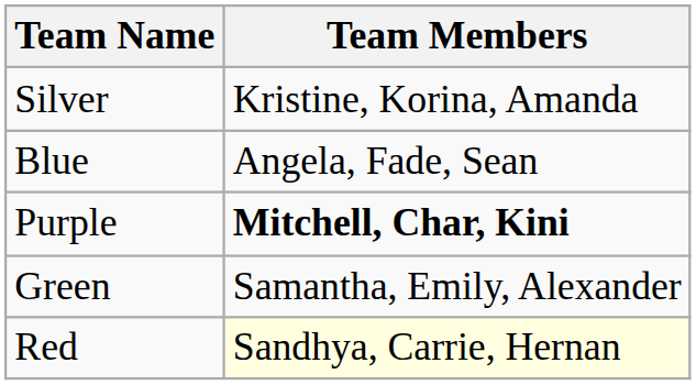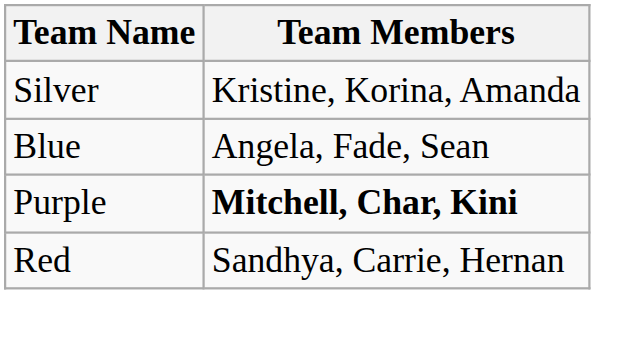- row: Green | Samantha, Emily, Alexander
Red | Team Members: lightyellow background -> no background
